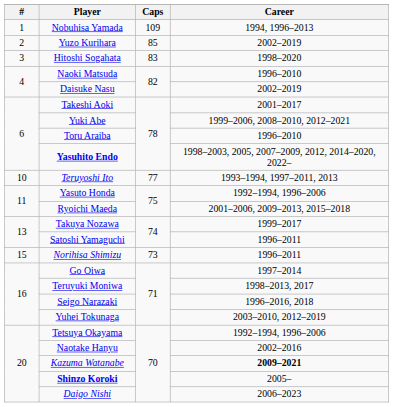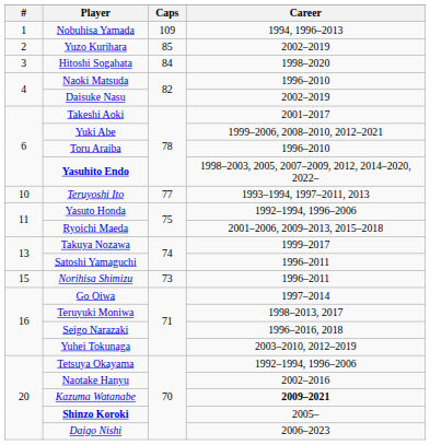Hitoshi Sogahata | Caps: 83 -> 84
